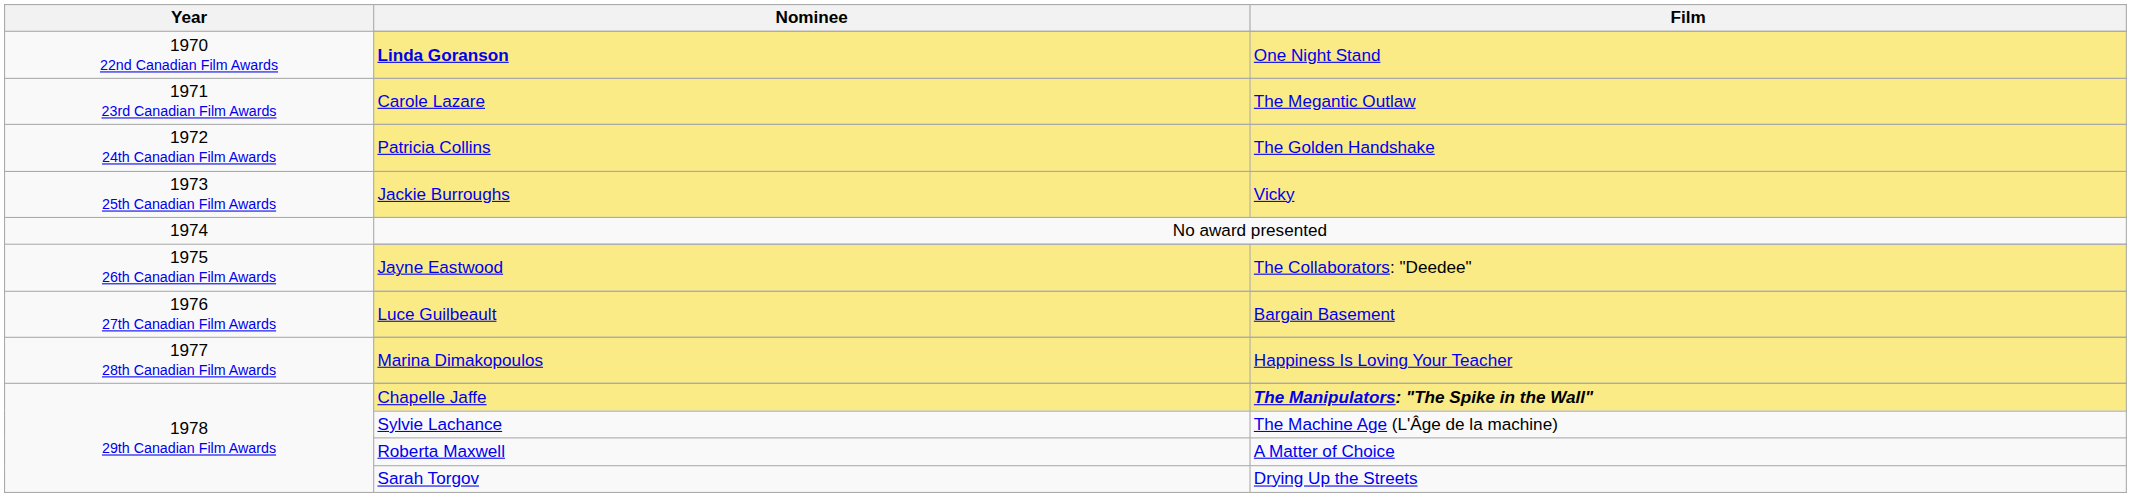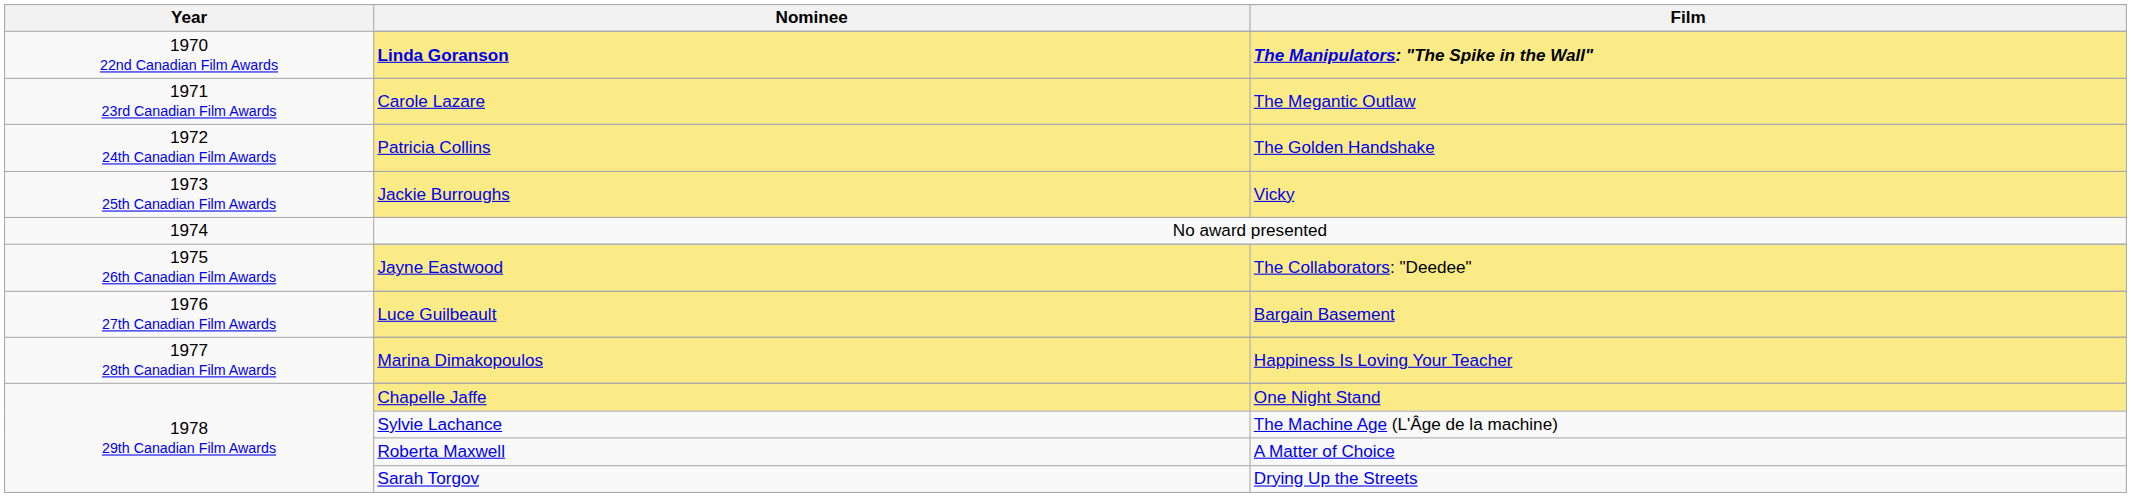Linda Goranson | Film: One Night Stand -> The Manipulators: "The Spike in the Wall"
Chapelle Jaffe | Film: The Manipulators: "The Spike in the Wall" -> One Night Stand
